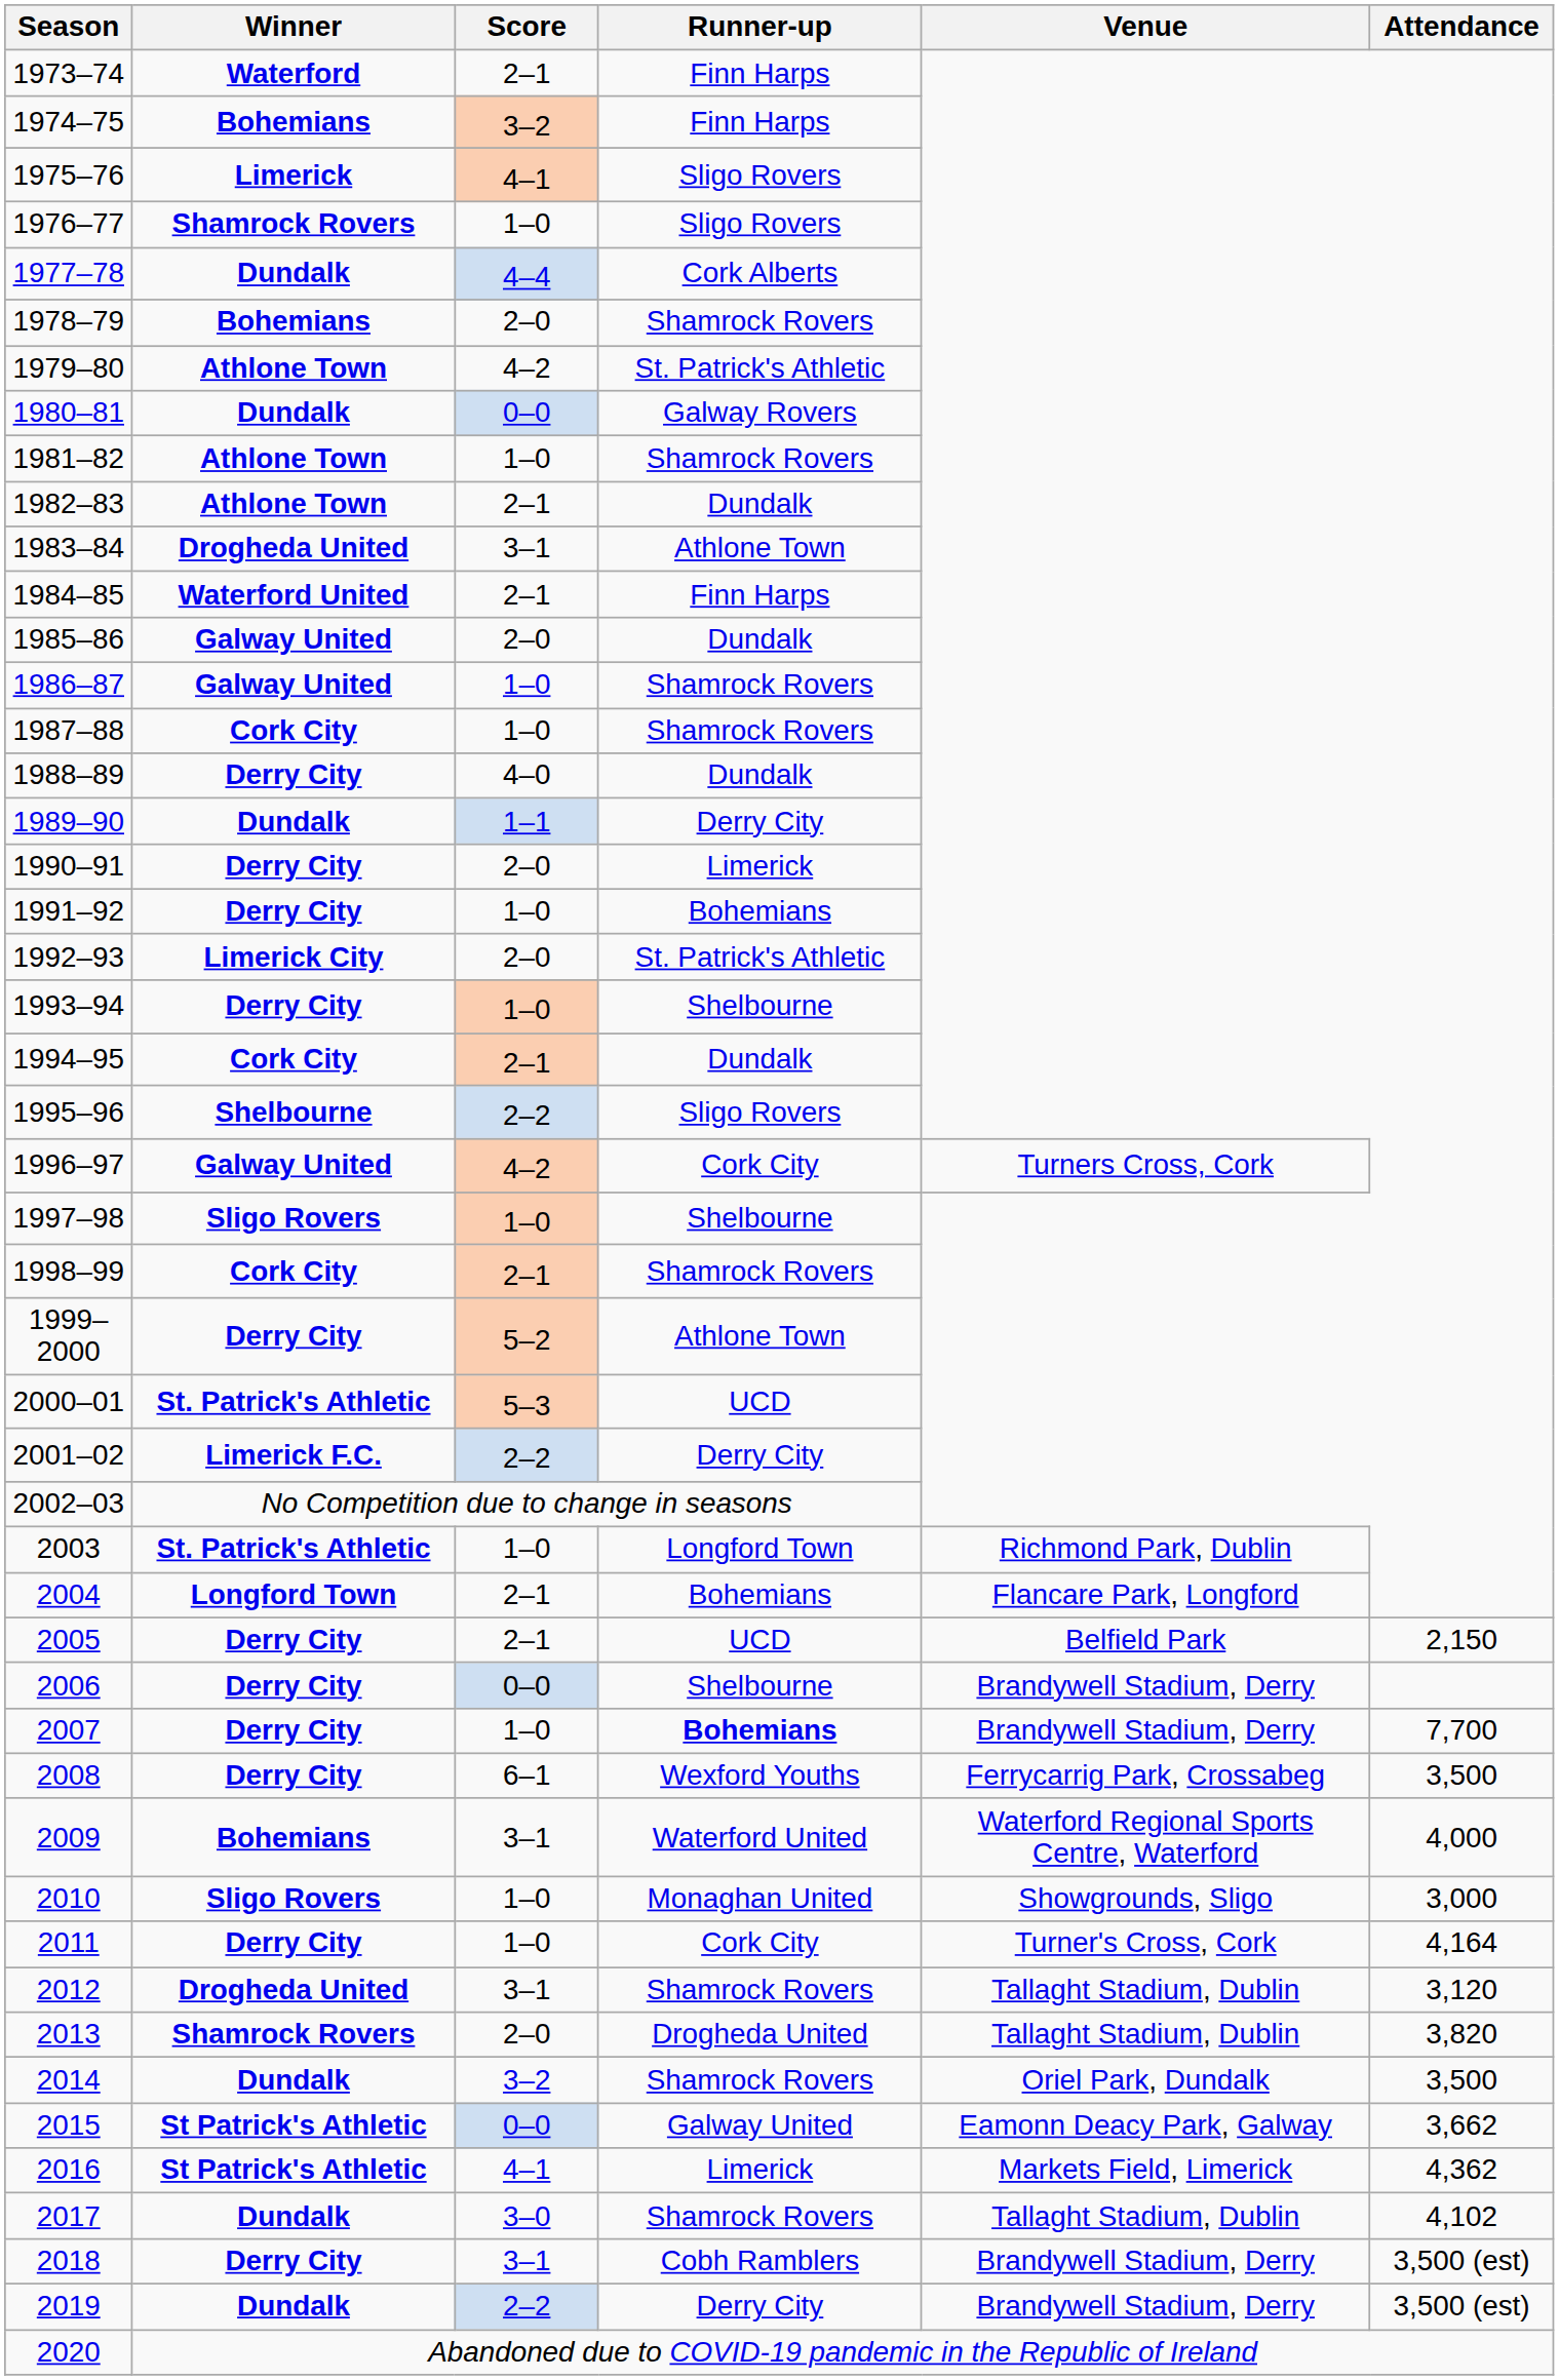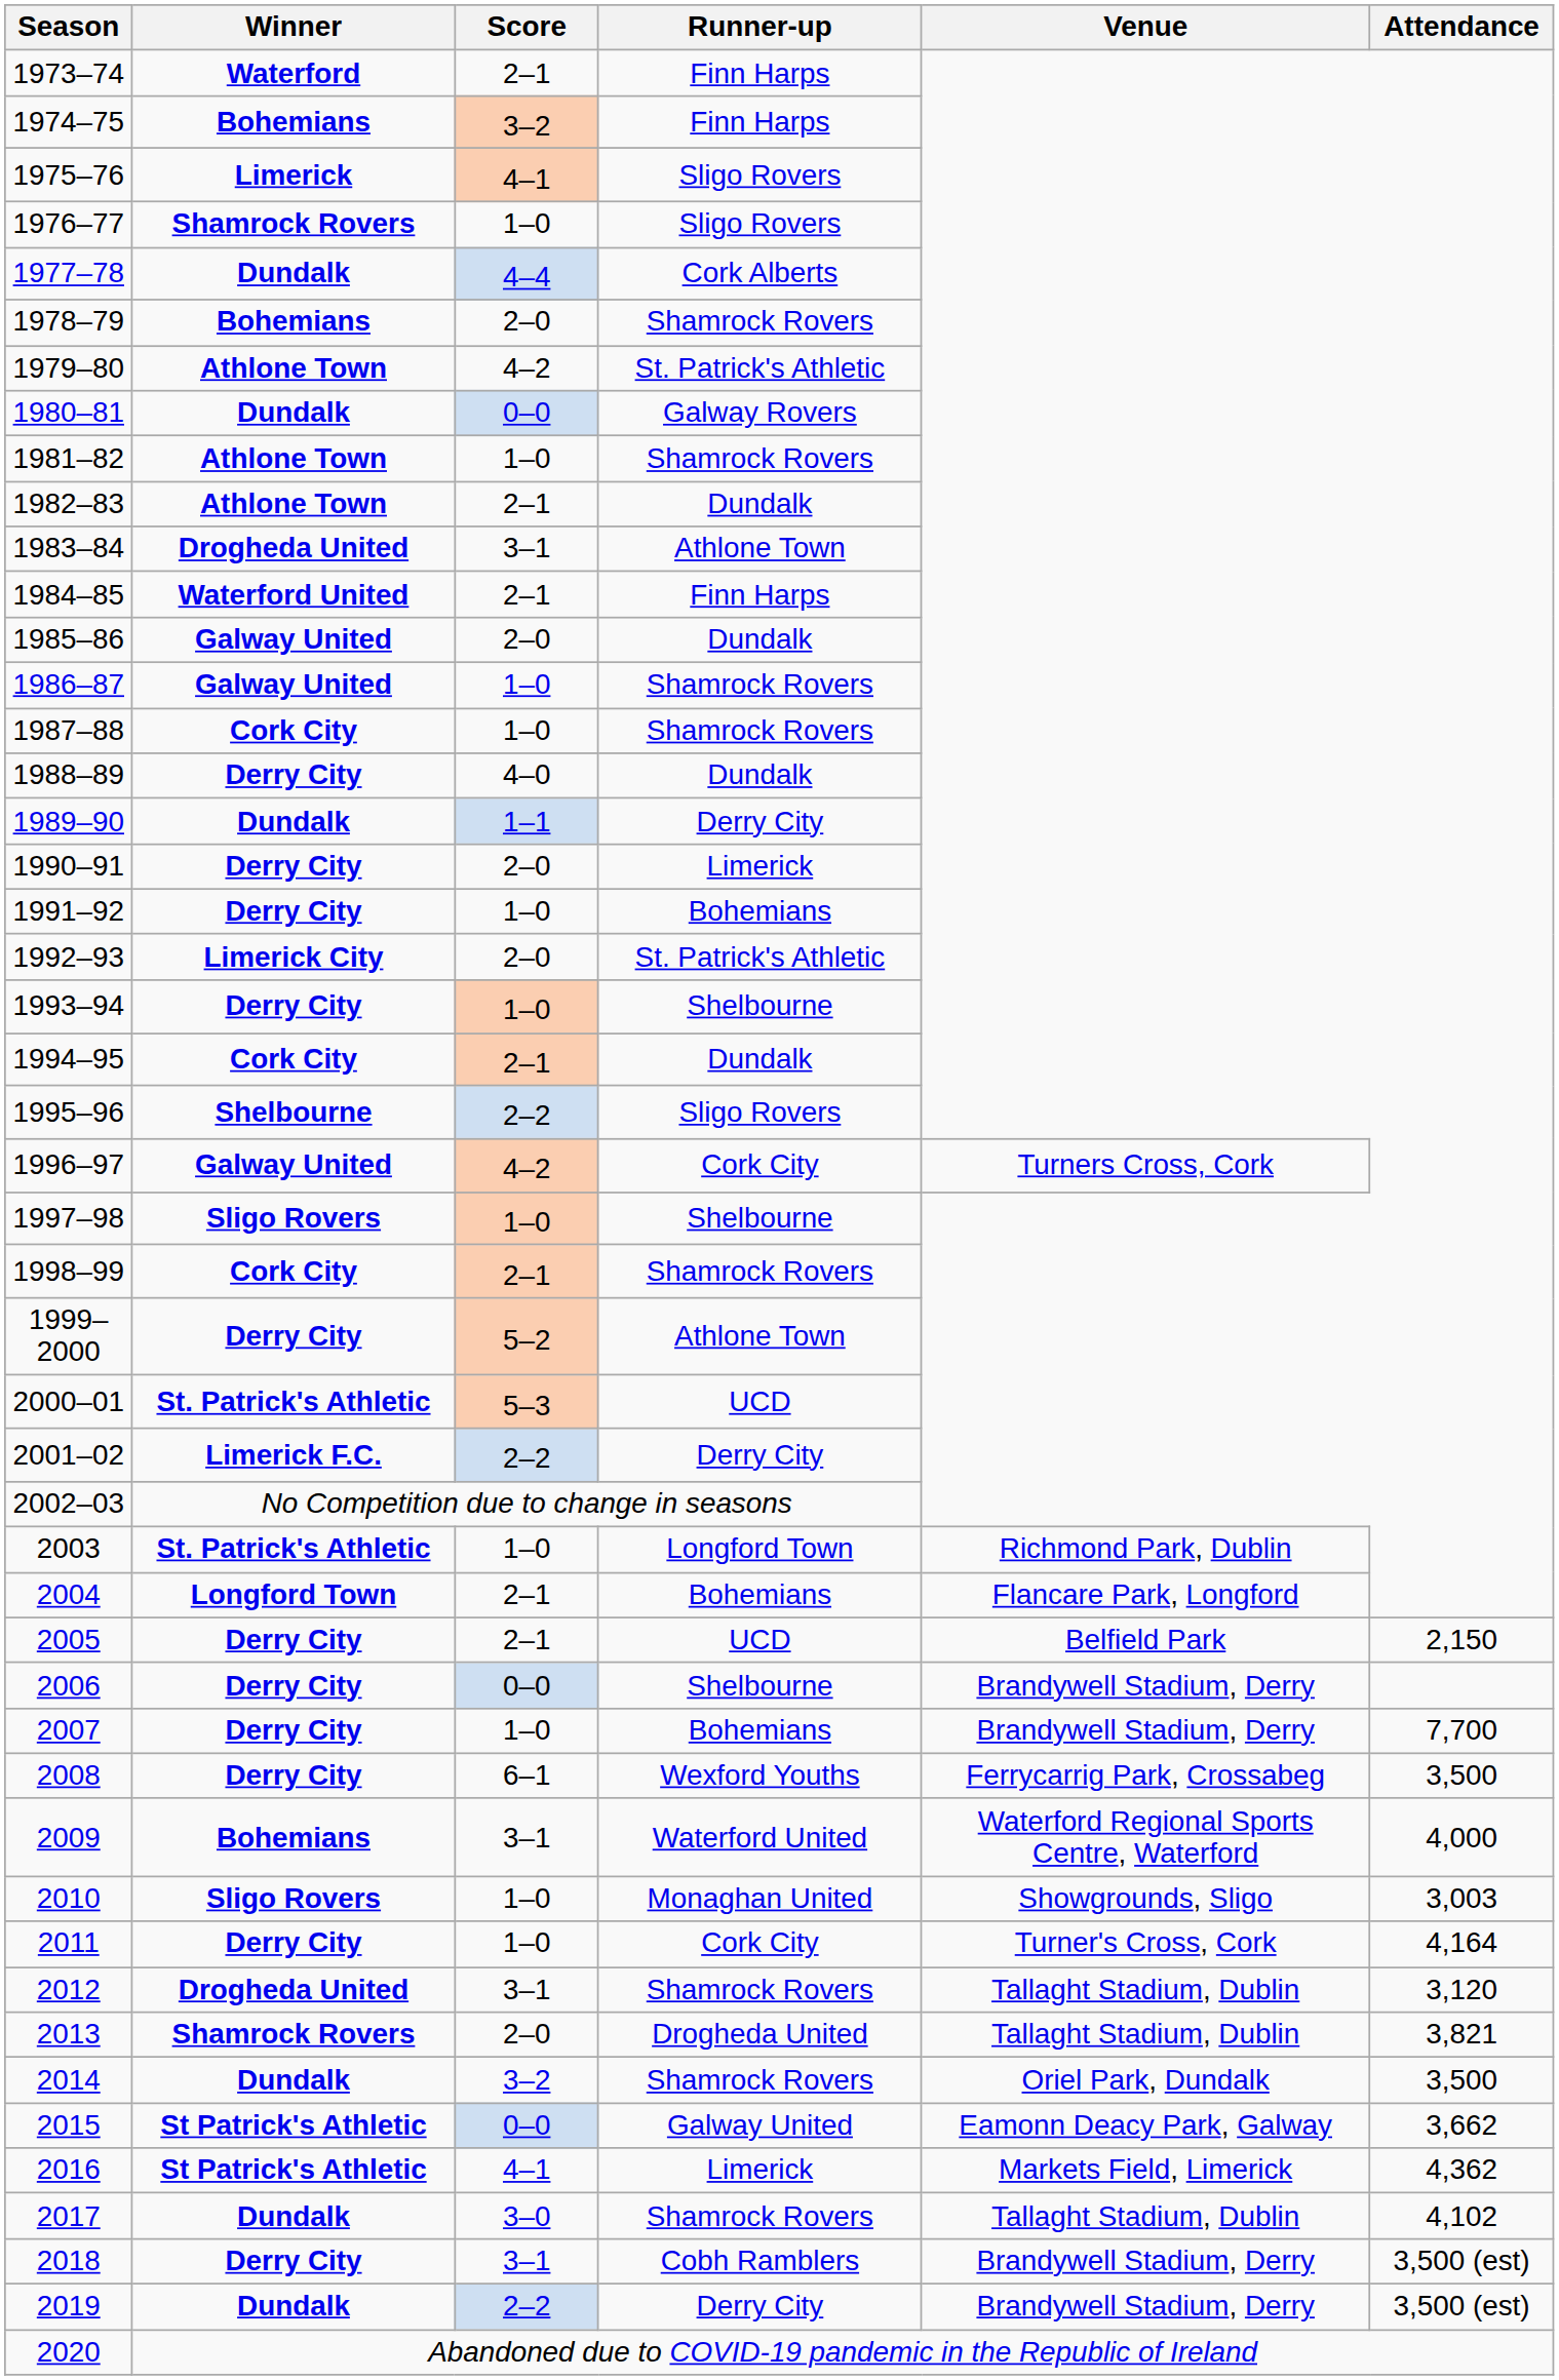2007 | Runner-up: bold -> normal
2010 | Attendance: 3,000 -> 3,003
2013 | Attendance: 3,820 -> 3,821
